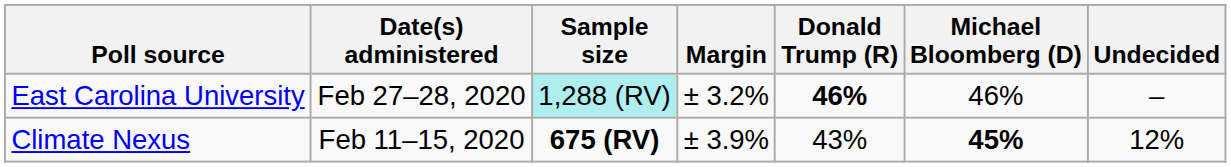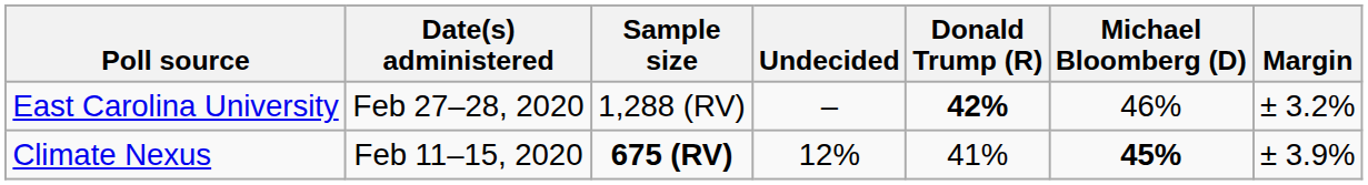columns swapped: Margin <-> Undecided
East Carolina University | Sample size: paleturquoise background -> no background
East Carolina University | Donald Trump (R): 46% -> 42%
Climate Nexus | Donald Trump (R): 43% -> 41%
